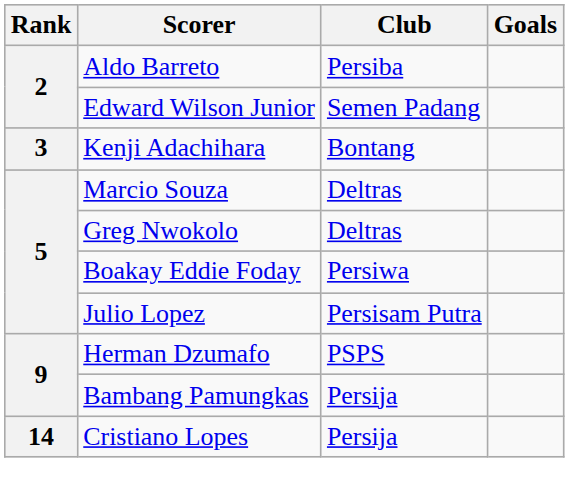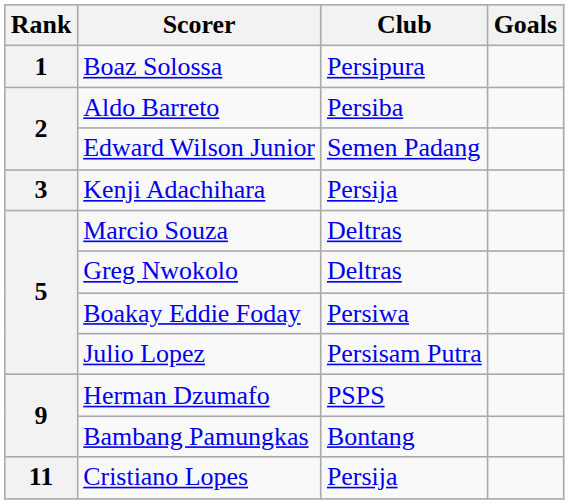+ row: 1 | Boaz Solossa | Persipura
Kenji Adachihara | Club: Bontang -> Persija
Bambang Pamungkas | Club: Persija -> Bontang
Cristiano Lopes | Rank: 14 -> 11
